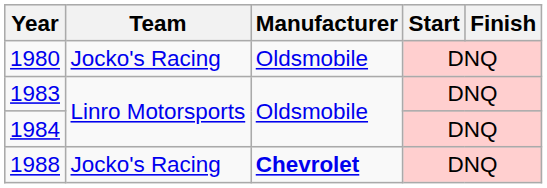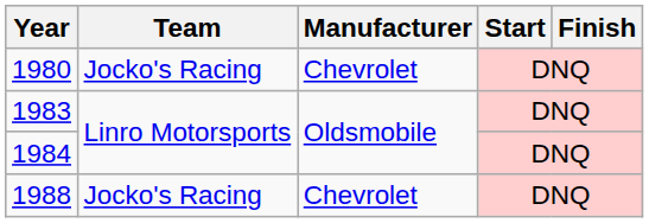1980 | Manufacturer: Oldsmobile -> Chevrolet
1988 | Manufacturer: bold -> normal
